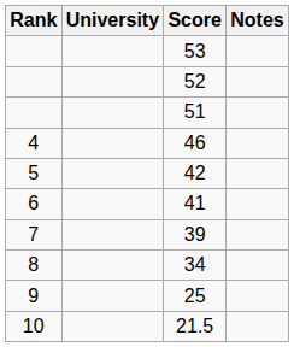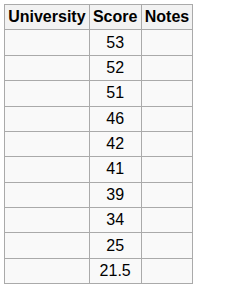- column: Rank | 4 | 5 | 6 | 7 | 8 | 9 | 10
